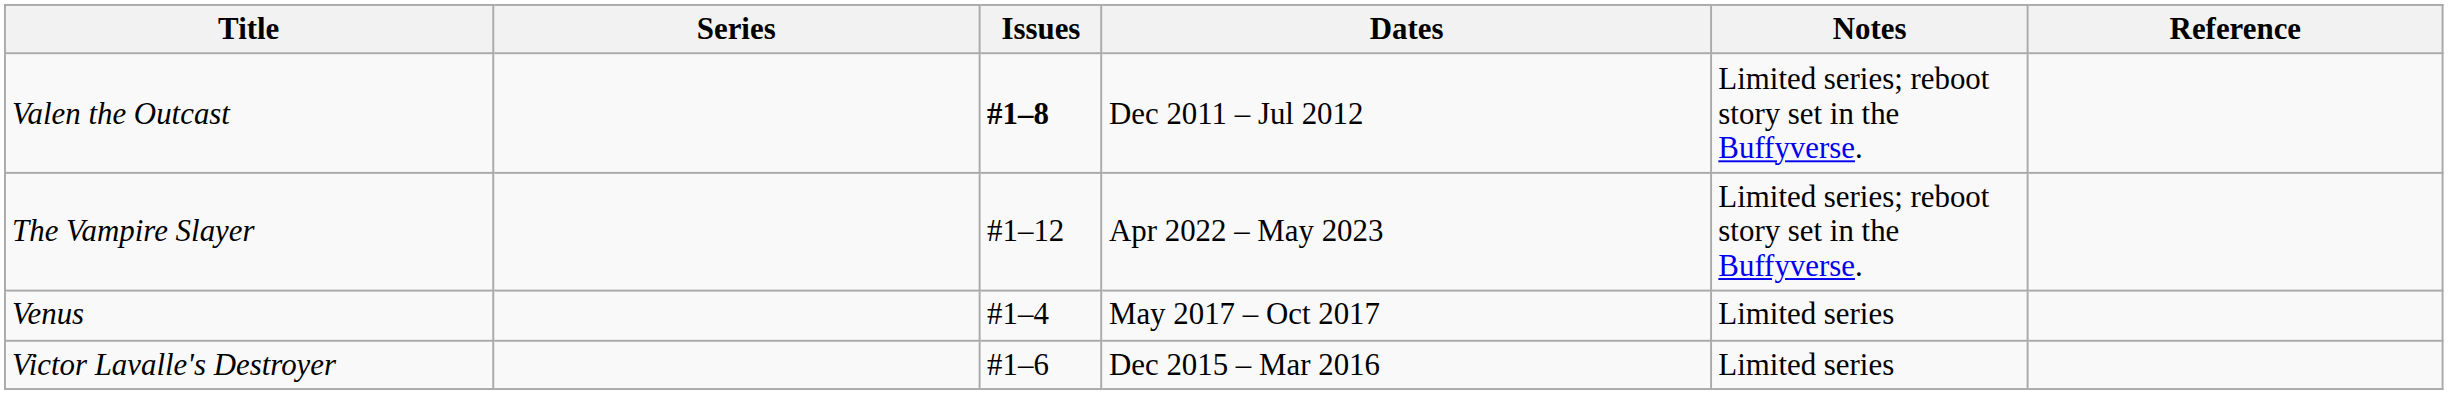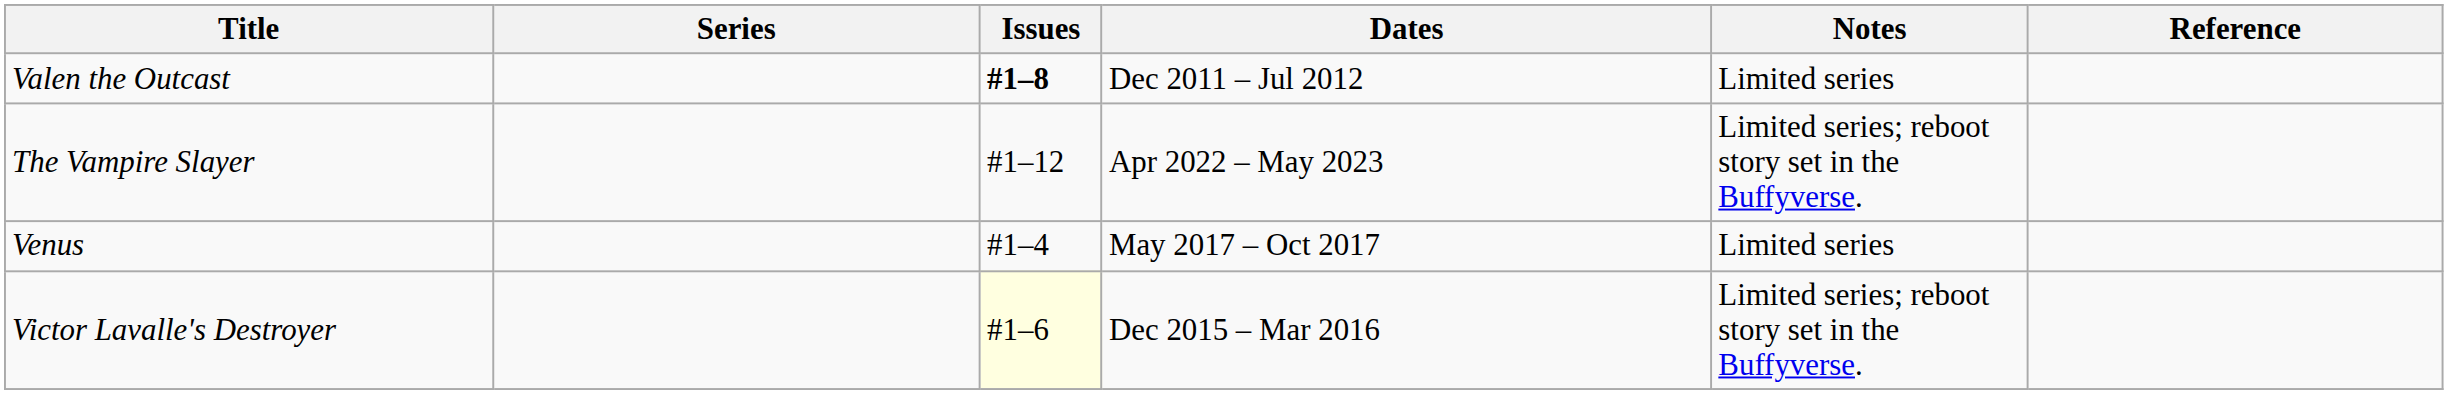Valen the Outcast | Notes: Limited series; reboot story set in the Buffyverse. -> Limited series
Victor Lavalle's Destroyer | Issues: no background -> lightyellow background
Victor Lavalle's Destroyer | Notes: Limited series -> Limited series; reboot story set in the Buffyverse.
